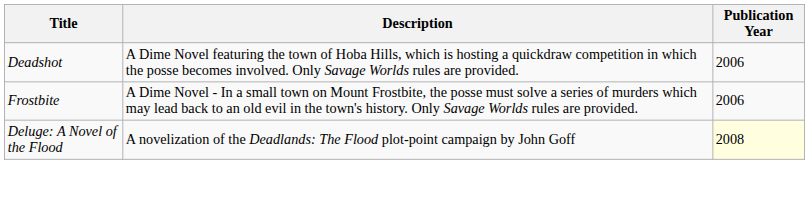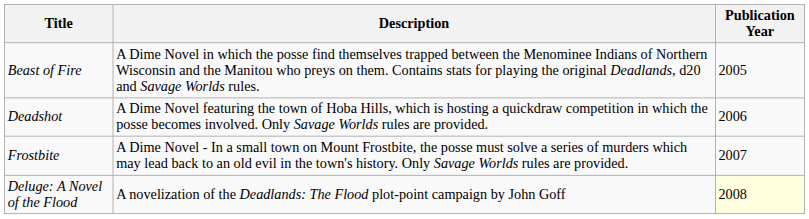+ row: Beast of Fire | A Dime Novel in which the posse find themselves trapped between the Menominee Indians of Northern Wisconsin and the Manitou who preys on them. Contains stats for playing the original Deadlands, d20 and Savage Worlds rules. | 2005
Frostbite | Publication Year: 2006 -> 2007
